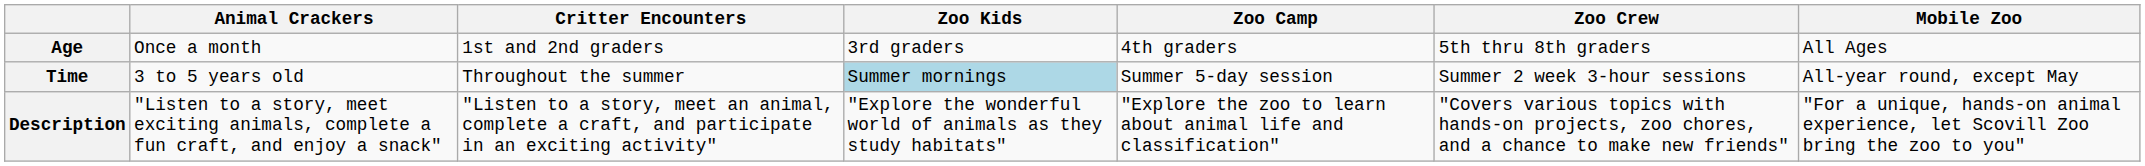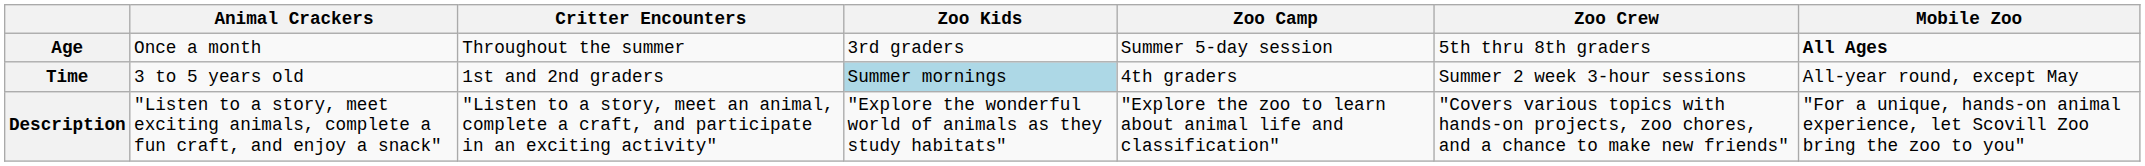Age | Critter Encounters: 1st and 2nd graders -> Throughout the summer
Age | Zoo Camp: 4th graders -> Summer 5-day session
Age | Mobile Zoo: normal -> bold
Time | Critter Encounters: Throughout the summer -> 1st and 2nd graders
Time | Zoo Camp: Summer 5-day session -> 4th graders
